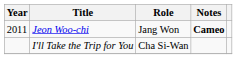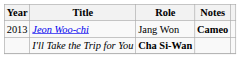Jeon Woo-chi | Year: 2011 -> 2013
I'll Take the Trip for You | Role: normal -> bold
